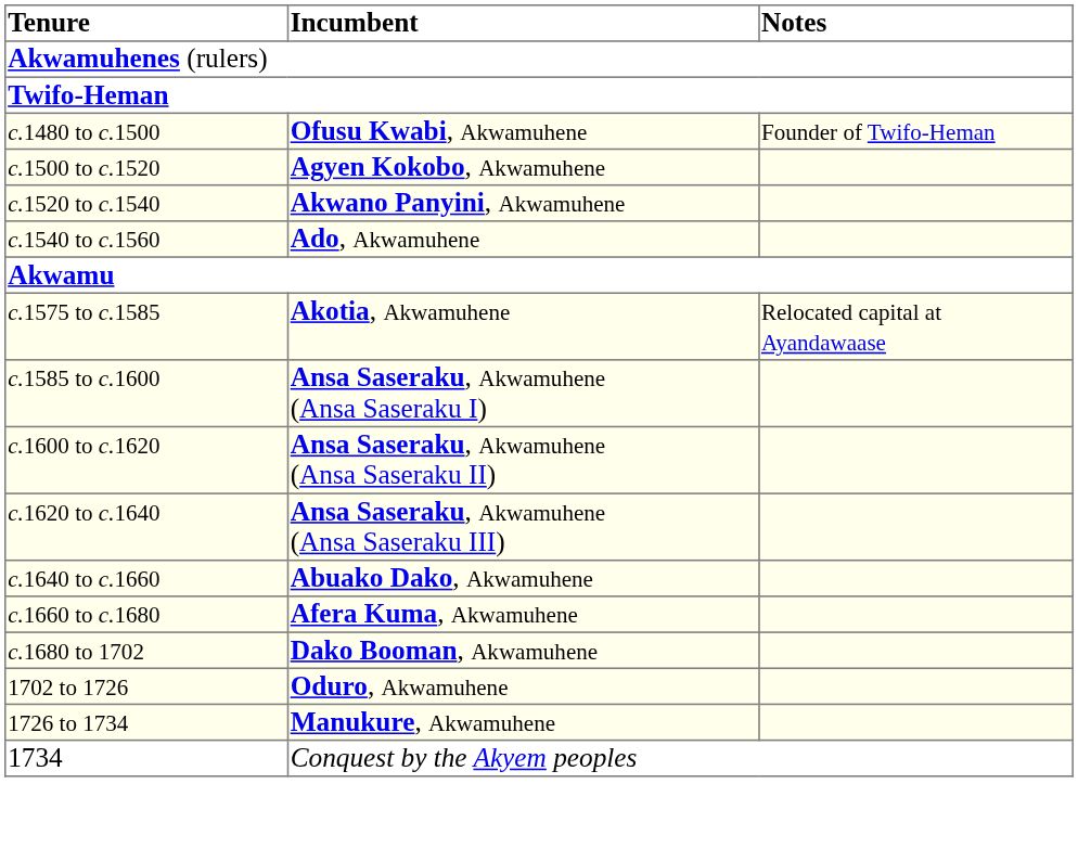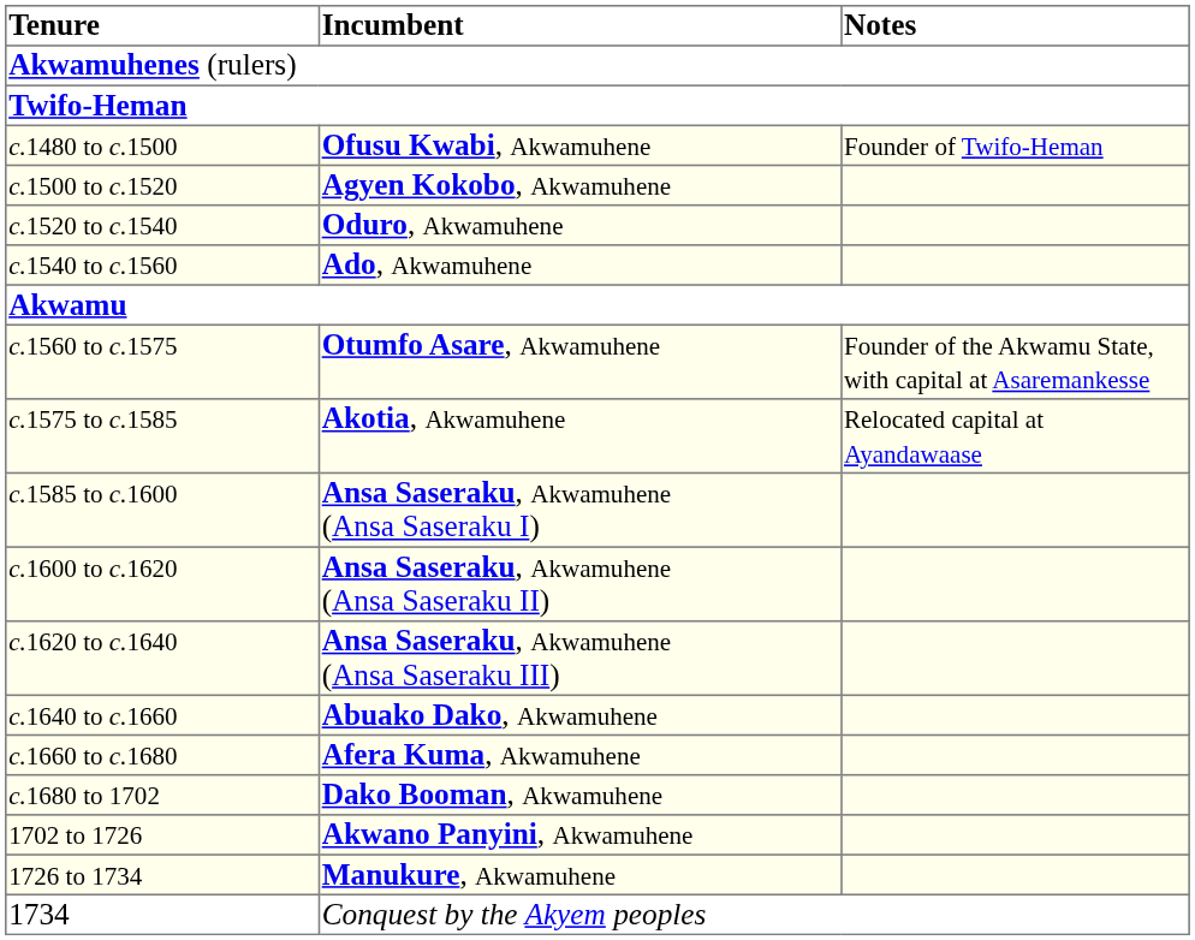c.1520 to c.1540 | Incumbent: Akwano Panyini, Akwamuhene -> Oduro, Akwamuhene
+ row: c.1560 to c.1575 | Otumfo Asare, Akwamuhene | Founder of the Akwamu State, with capital at Asaremankesse
1702 to 1726 | Incumbent: Oduro, Akwamuhene -> Akwano Panyini, Akwamuhene
